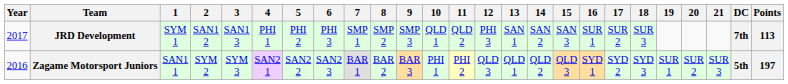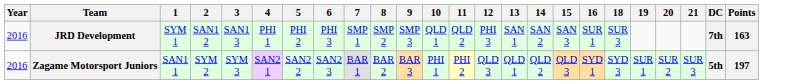- column: 17 | SUR 2 | SYD 2
JRD Development | Year: 2017 -> 2016
JRD Development | Points: 113 -> 163
